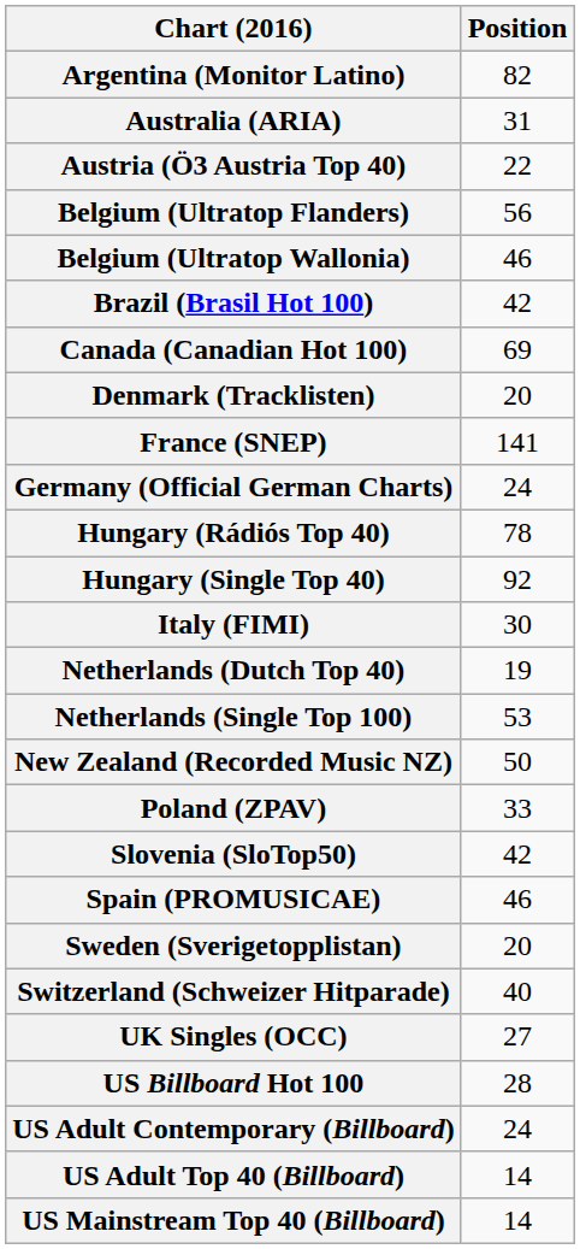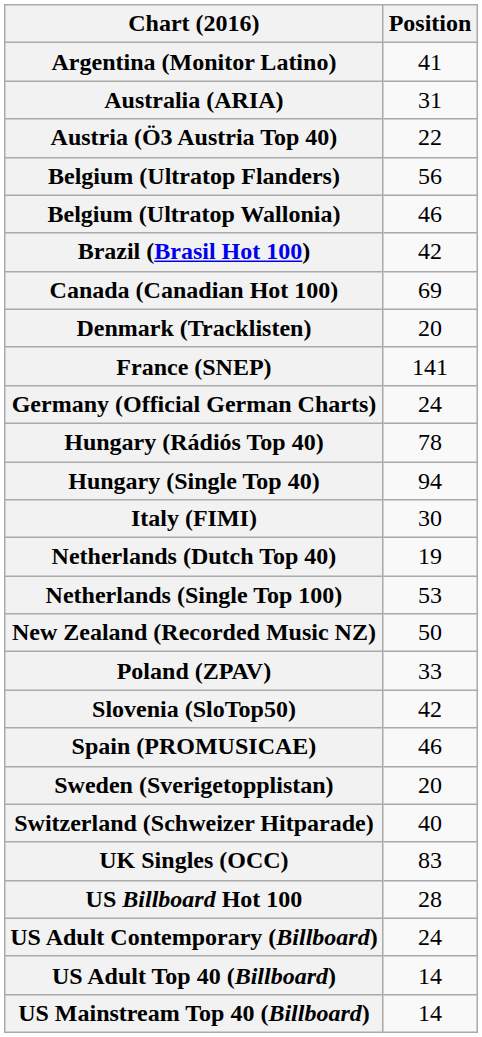Argentina (Monitor Latino) | Position: 82 -> 41
Hungary (Single Top 40) | Position: 92 -> 94
UK Singles (OCC) | Position: 27 -> 83
